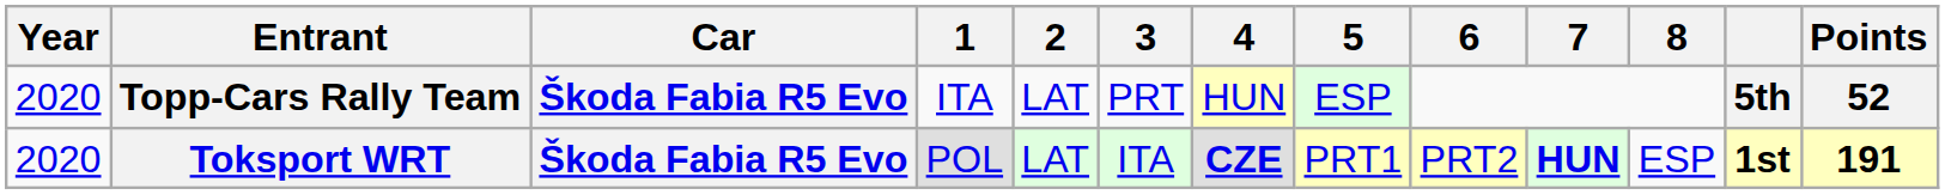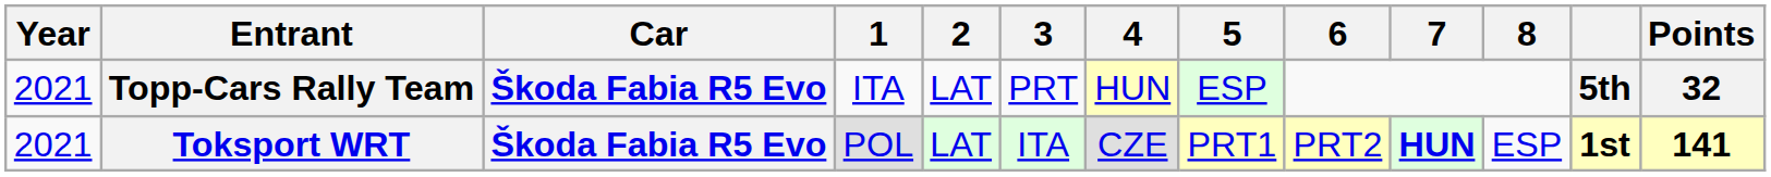Topp-Cars Rally Team | Year: 2020 -> 2021
Topp-Cars Rally Team | Points: 52 -> 32
Toksport WRT | Year: 2020 -> 2021
Toksport WRT | 4: bold -> normal
Toksport WRT | Points: 191 -> 141
